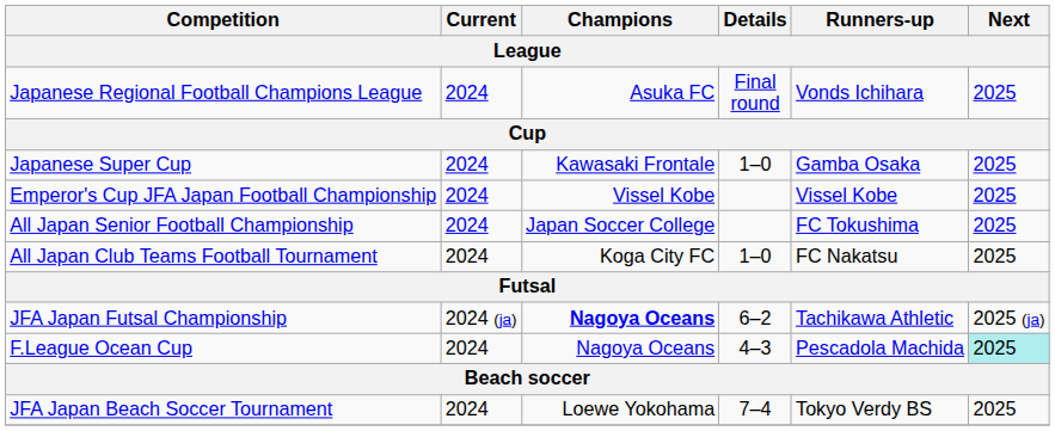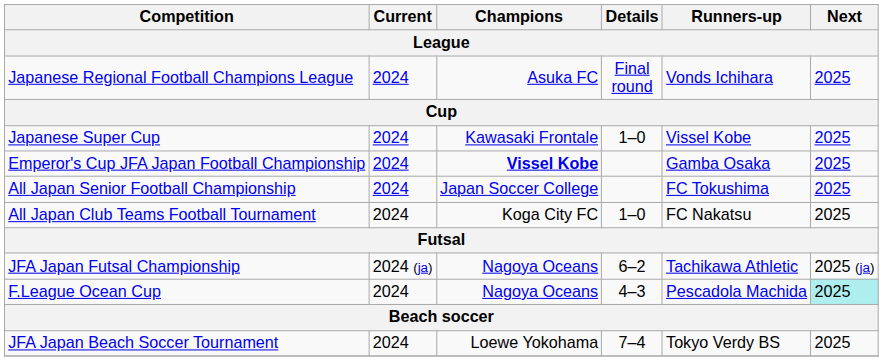Japanese Super Cup | Runners-up: Gamba Osaka -> Vissel Kobe
Emperor's Cup JFA Japan Football Championship | Champions: normal -> bold
Emperor's Cup JFA Japan Football Championship | Runners-up: Vissel Kobe -> Gamba Osaka
JFA Japan Futsal Championship | Champions: bold -> normal
